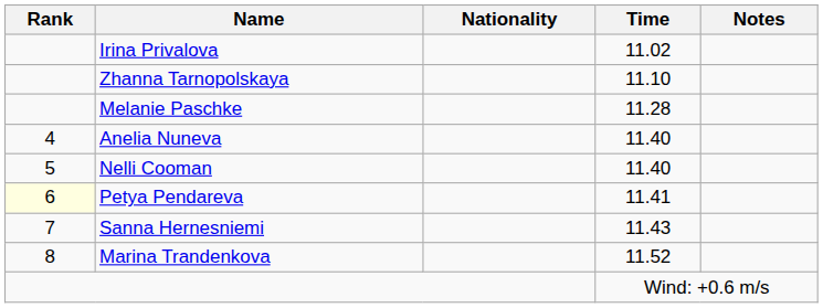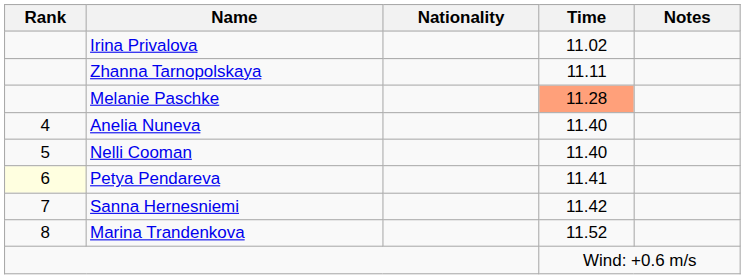Zhanna Tarnopolskaya | Time: 11.10 -> 11.11
Melanie Paschke | Time: no background -> lightsalmon background
Sanna Hernesniemi | Time: 11.43 -> 11.42
